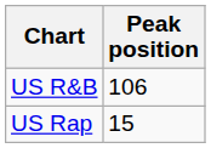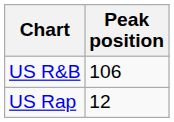US Rap | Peak position: 15 -> 12
